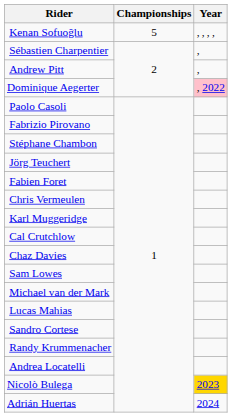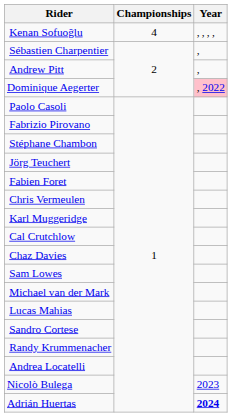Kenan Sofuoğlu | Championships: 5 -> 4
Nicolò Bulega | Year: gold background -> no background
Adrián Huertas | Year: normal -> bold
